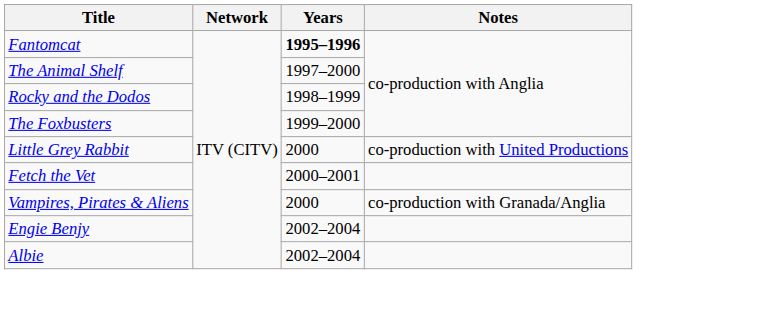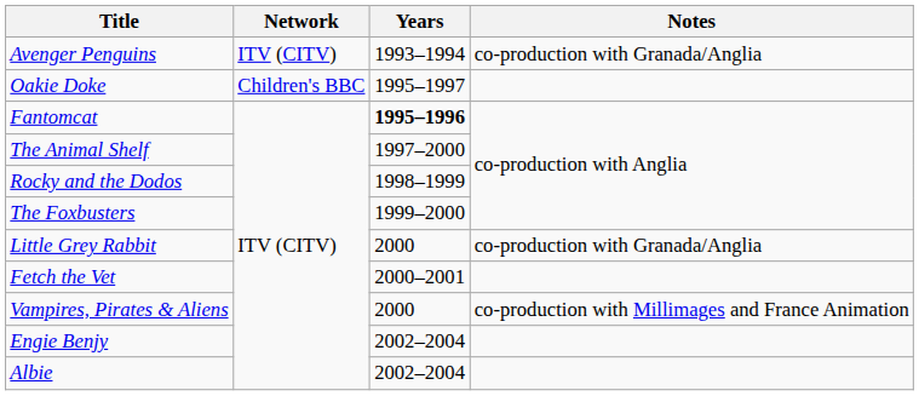+ row: Avenger Penguins | ITV (CITV) | 1993–1994 | co-production with Granada/Anglia
+ row: Oakie Doke | Children's BBC | 1995–1997
Little Grey Rabbit | Notes: co-production with United Productions -> co-production with Granada/Anglia
Vampires, Pirates & Aliens | Notes: co-production with Granada/Anglia -> co-production with Millimages and France Animation
